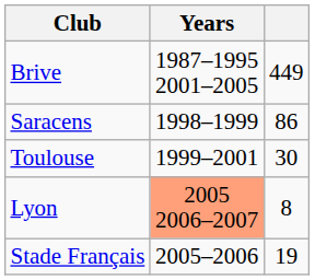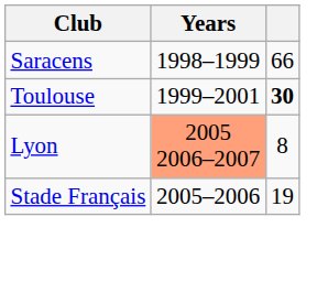- row: Brive | 1987–1995 2001–2005 | 449
Saracens | column 3: 86 -> 66
Toulouse | column 3: normal -> bold
